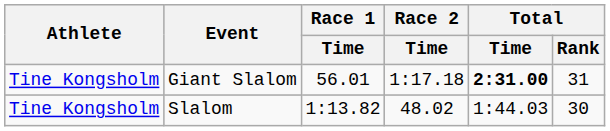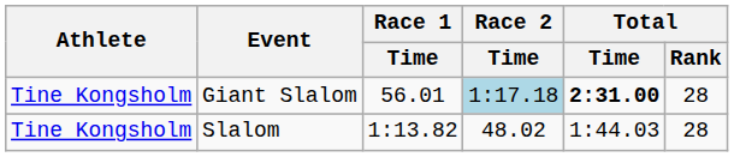Giant Slalom | Race 2 / Time: no background -> lightblue background
Giant Slalom | Total / Rank: 31 -> 28
Slalom | Total / Rank: 30 -> 28
